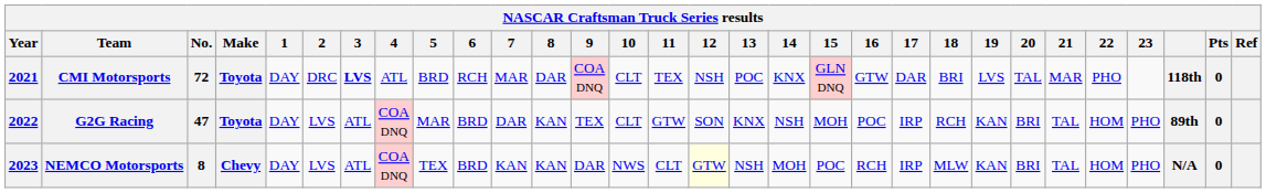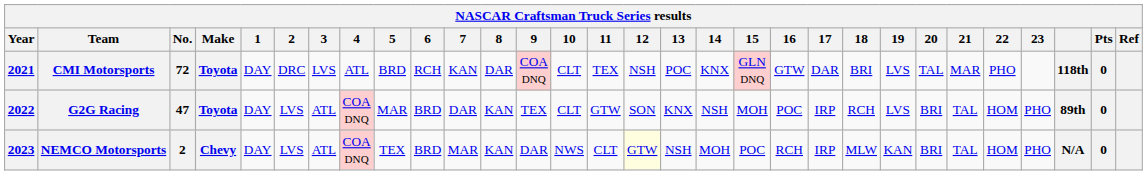CMI Motorsports | 3: bold -> normal
CMI Motorsports | 7: MAR -> KAN
G2G Racing | 19: KAN -> LVS
NEMCO Motorsports | No.: 8 -> 2
NEMCO Motorsports | 7: KAN -> MAR
